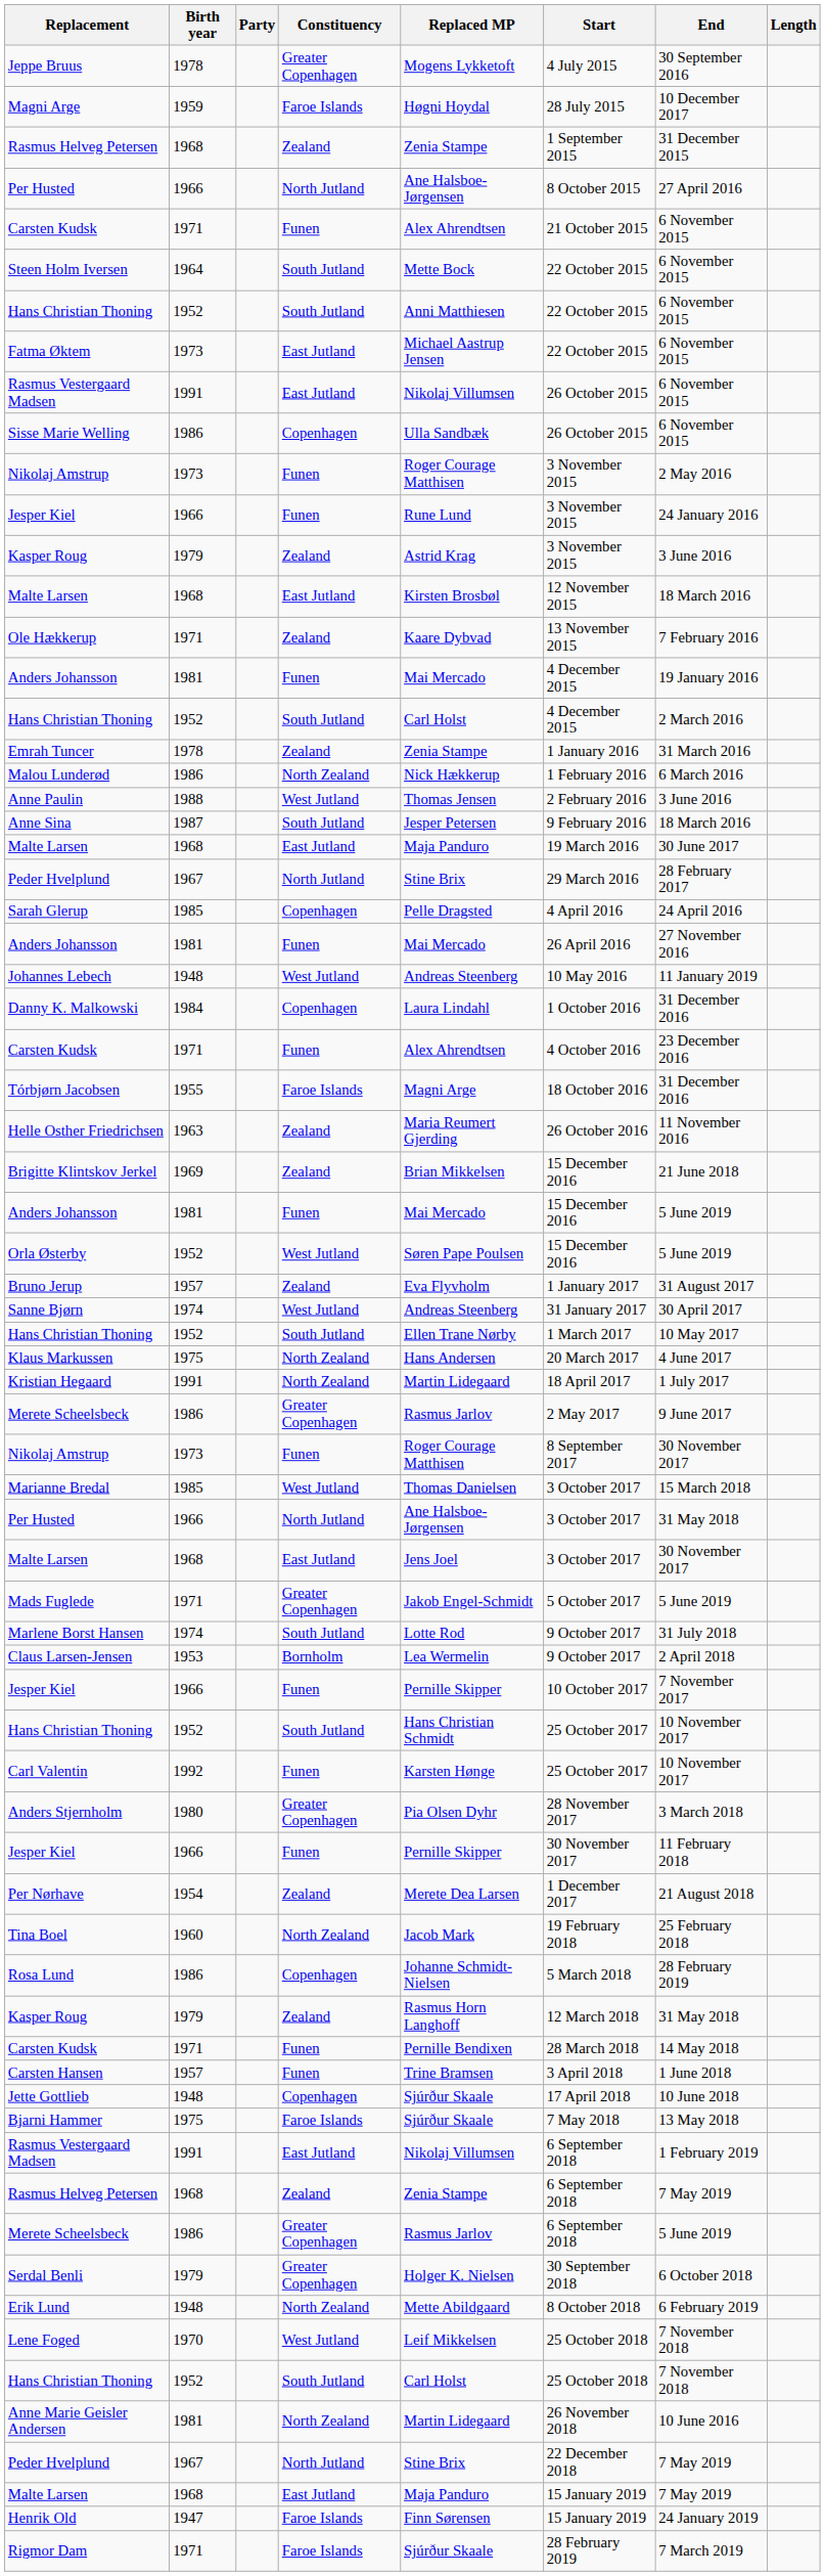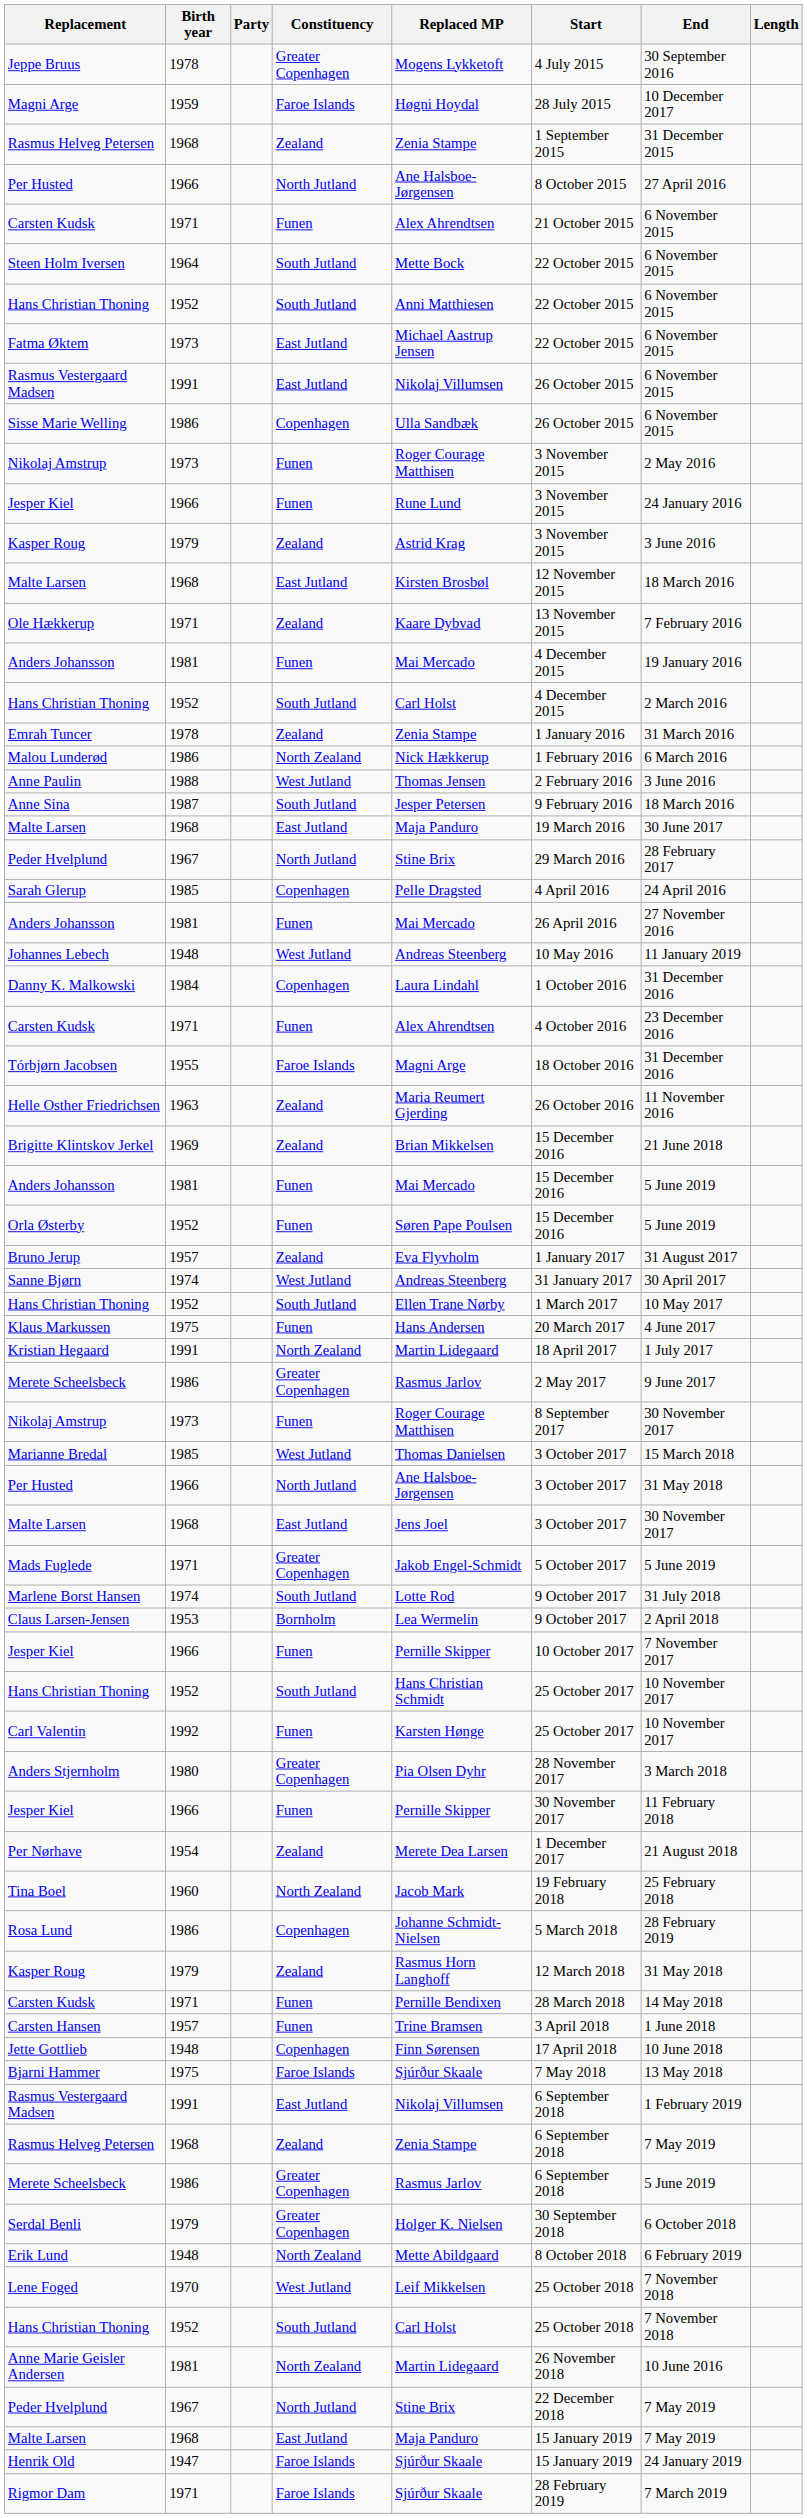Orla Østerby | Constituency: West Jutland -> Funen
Klaus Markussen | Constituency: North Zealand -> Funen
Jette Gottlieb | Replaced MP: Sjúrður Skaale -> Finn Sørensen
Henrik Old | Replaced MP: Finn Sørensen -> Sjúrður Skaale
